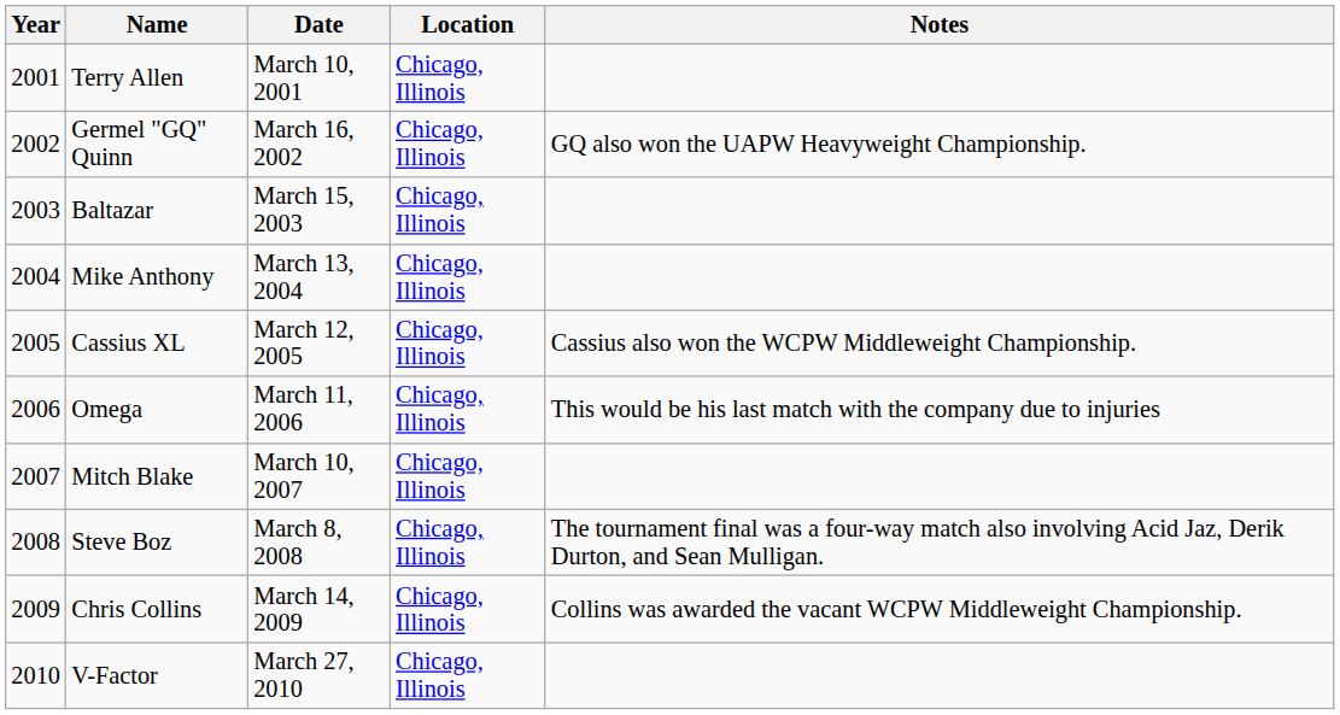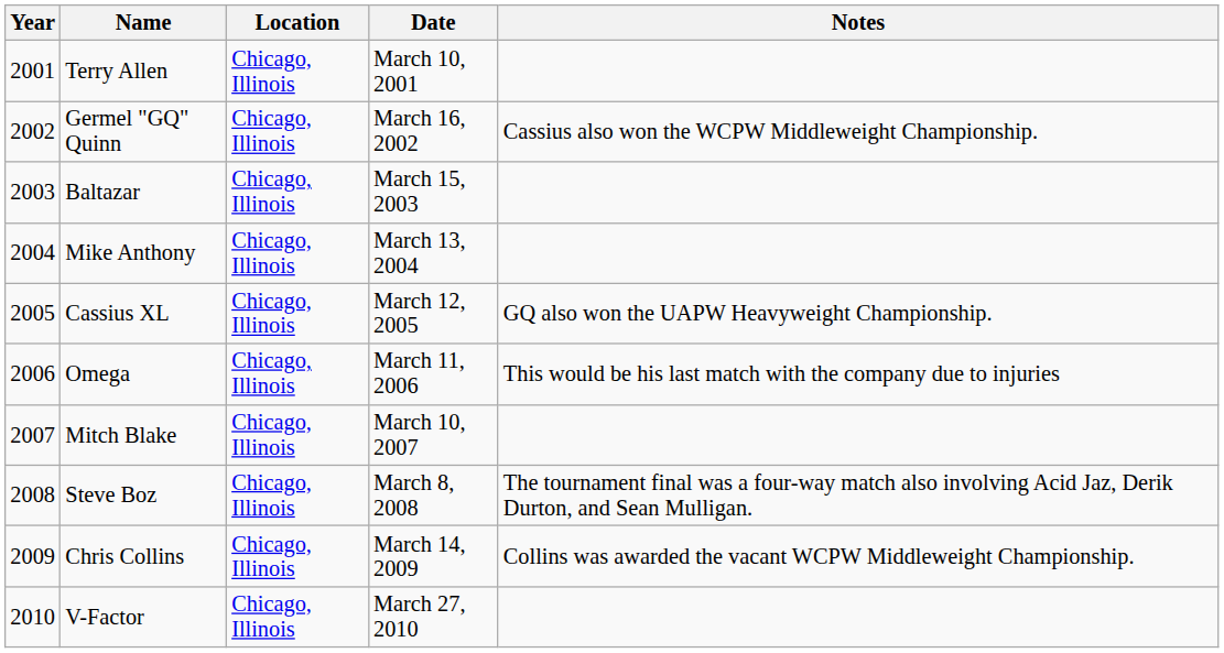columns swapped: Date <-> Location
Germel "GQ" Quinn | Notes: GQ also won the UAPW Heavyweight Championship. -> Cassius also won the WCPW Middleweight Championship.
Cassius XL | Notes: Cassius also won the WCPW Middleweight Championship. -> GQ also won the UAPW Heavyweight Championship.
